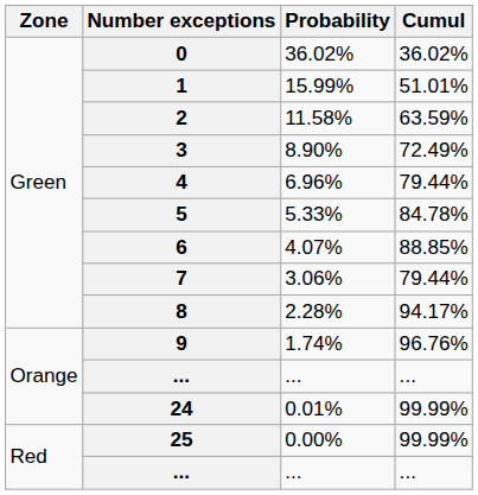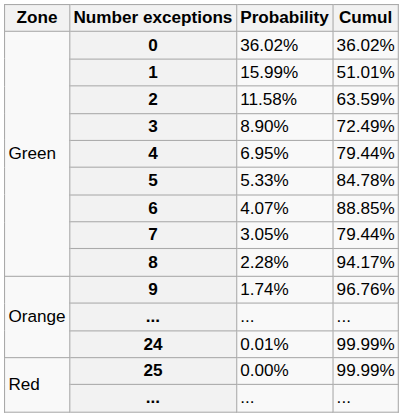4 | Probability: 6.96% -> 6.95%
7 | Probability: 3.06% -> 3.05%
